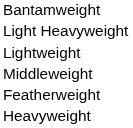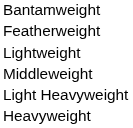rows swapped: Featherweight <-> Light Heavyweight
